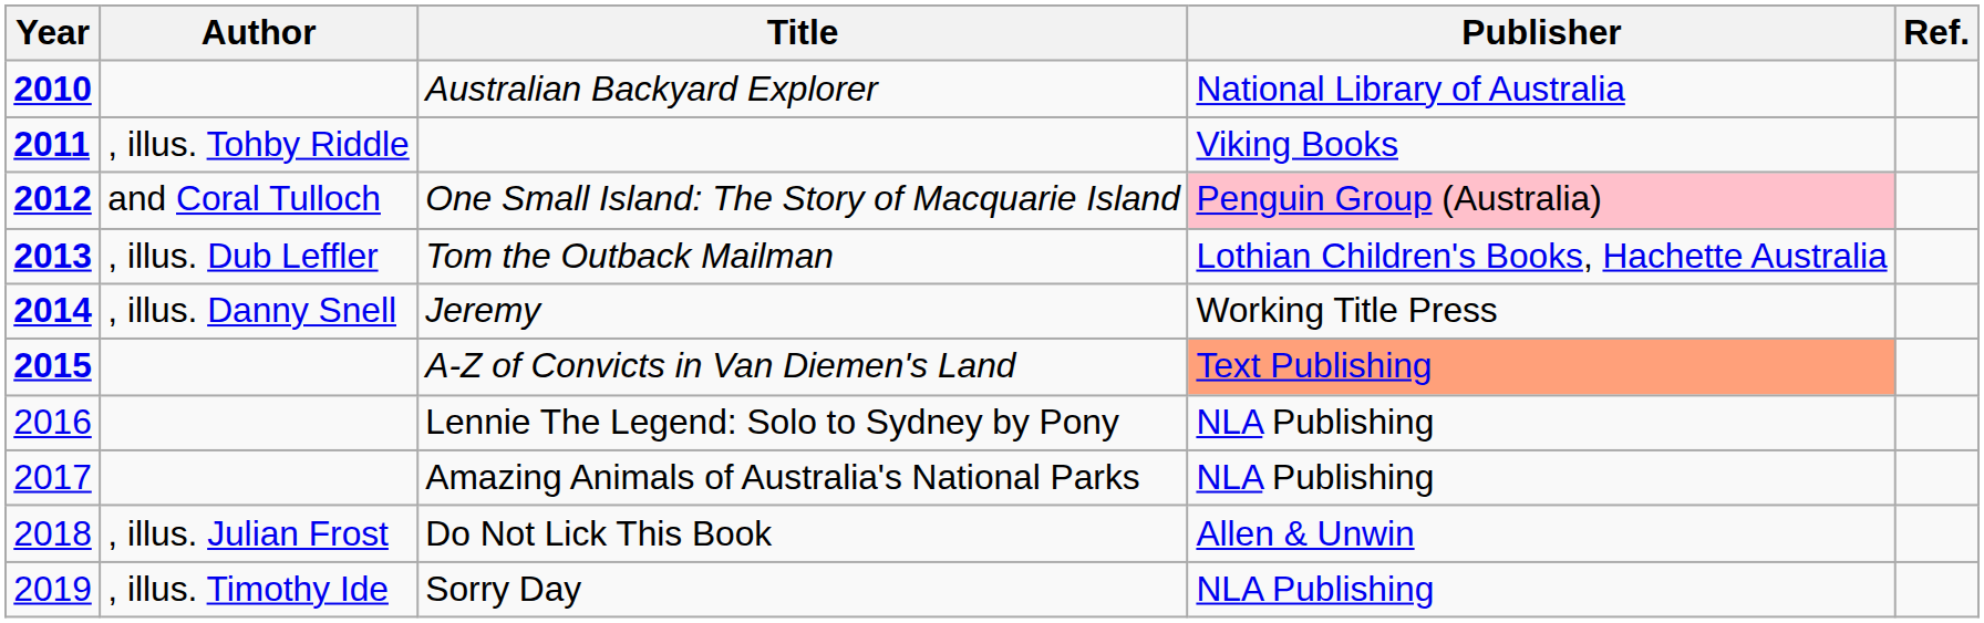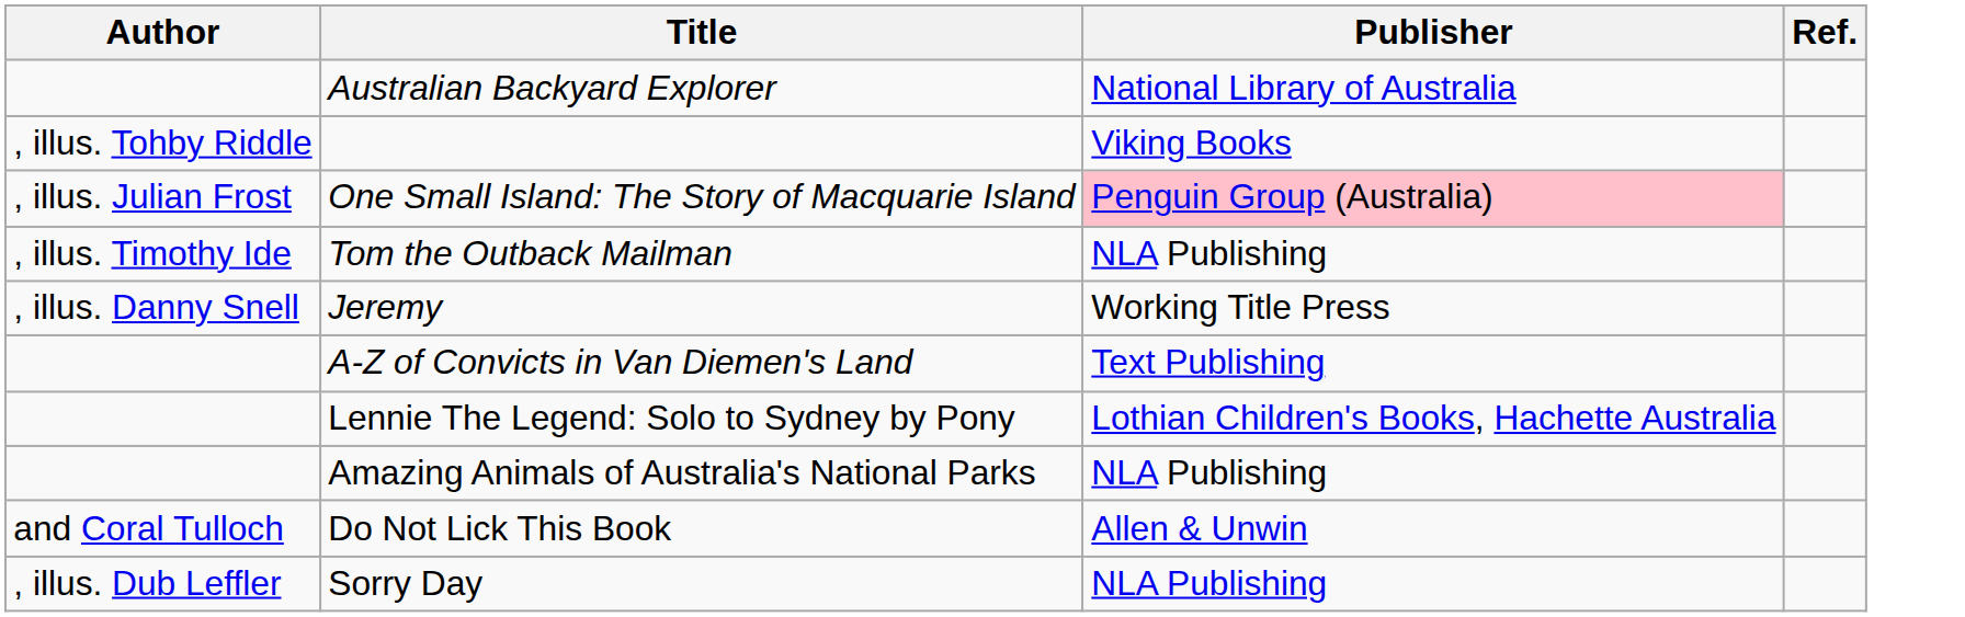- column: Year | 2010 | 2011 | 2012 | 2013 | 2014 | 2015 | 2016 | 2017 | 2018 | 2019
One Small Island: The Story of Macquarie Island | Author: and Coral Tulloch -> , illus. Julian Frost
Tom the Outback Mailman | Author: , illus. Dub Leffler -> , illus. Timothy Ide
Tom the Outback Mailman | Publisher: Lothian Children's Books, Hachette Australia -> NLA Publishing
A-Z of Convicts in Van Diemen's Land | Publisher: lightsalmon background -> no background
Lennie The Legend: Solo to Sydney by Pony | Publisher: NLA Publishing -> Lothian Children's Books, Hachette Australia
Do Not Lick This Book | Author: , illus. Julian Frost -> and Coral Tulloch
Sorry Day | Author: , illus. Timothy Ide -> , illus. Dub Leffler
